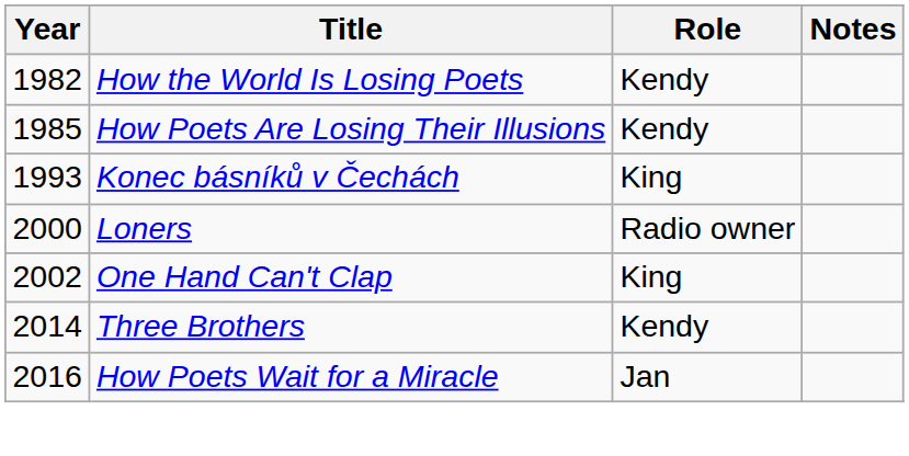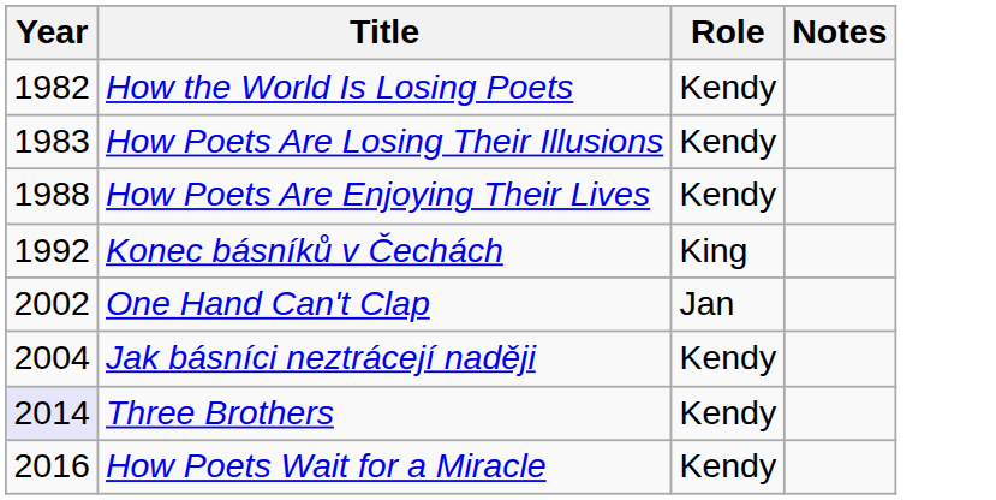How Poets Are Losing Their Illusions | Year: 1985 -> 1983
+ row: 1988 | How Poets Are Enjoying Their Lives | Kendy
Konec básníků v Čechách | Year: 1993 -> 1992
- row: 2000 | Loners | Radio owner
One Hand Can't Clap | Role: King -> Jan
+ row: 2004 | Jak básníci neztrácejí naději | Kendy
Three Brothers | Year: no background -> lavender background
How Poets Wait for a Miracle | Role: Jan -> Kendy
